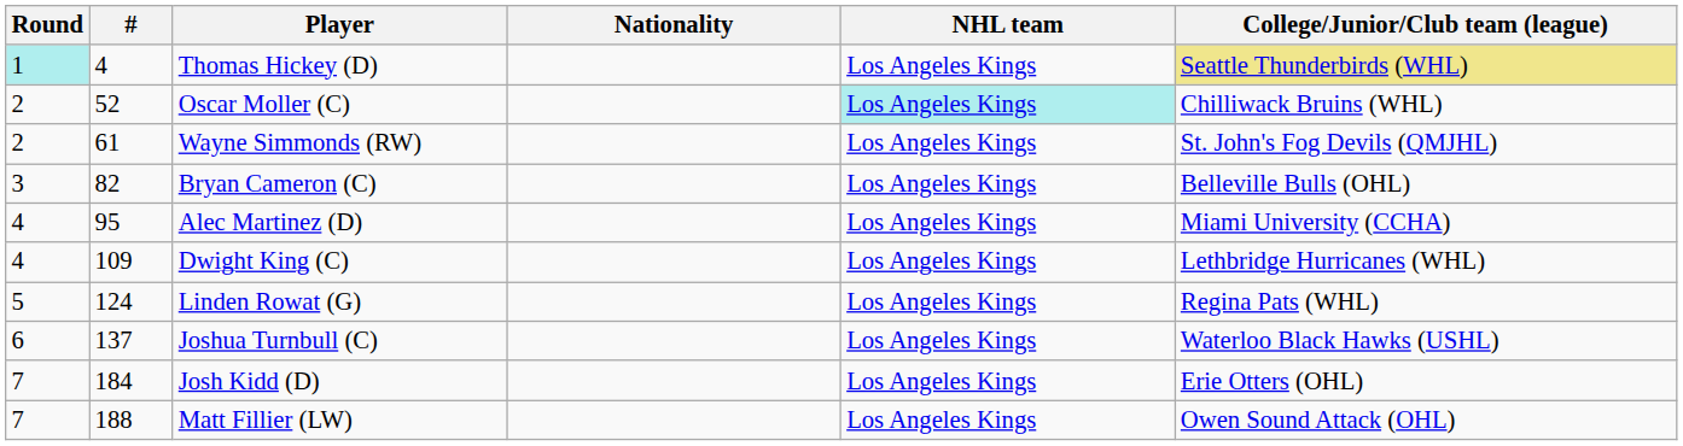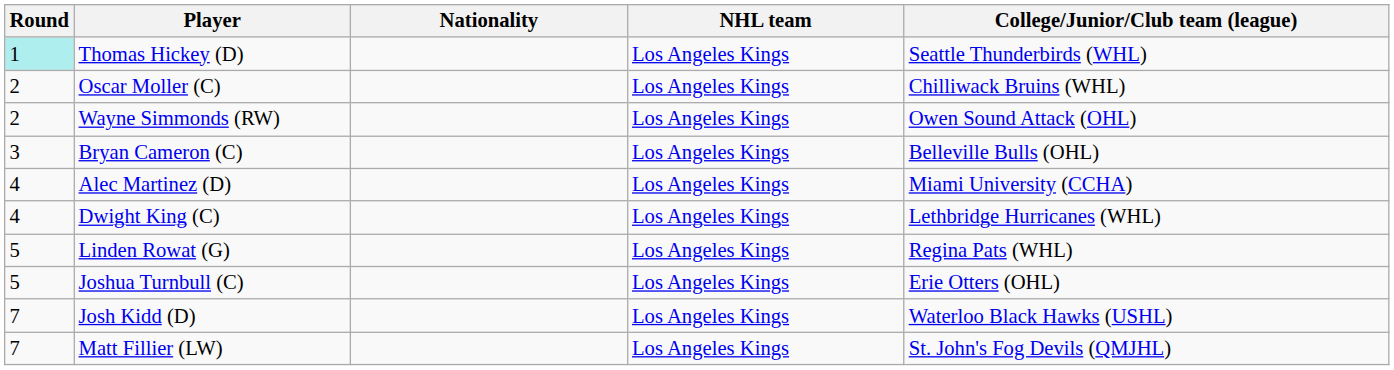- column: # | 4 | 52 | 61 | 82 | 95 | 109 | 124 | 137 | 184 | 188
Thomas Hickey (D) | College/Junior/Club team (league): khaki background -> no background
Oscar Moller (C) | NHL team: paleturquoise background -> no background
Wayne Simmonds (RW) | College/Junior/Club team (league): St. John's Fog Devils (QMJHL) -> Owen Sound Attack (OHL)
Joshua Turnbull (C) | Round: 6 -> 5
Joshua Turnbull (C) | College/Junior/Club team (league): Waterloo Black Hawks (USHL) -> Erie Otters (OHL)
Josh Kidd (D) | College/Junior/Club team (league): Erie Otters (OHL) -> Waterloo Black Hawks (USHL)
Matt Fillier (LW) | College/Junior/Club team (league): Owen Sound Attack (OHL) -> St. John's Fog Devils (QMJHL)
